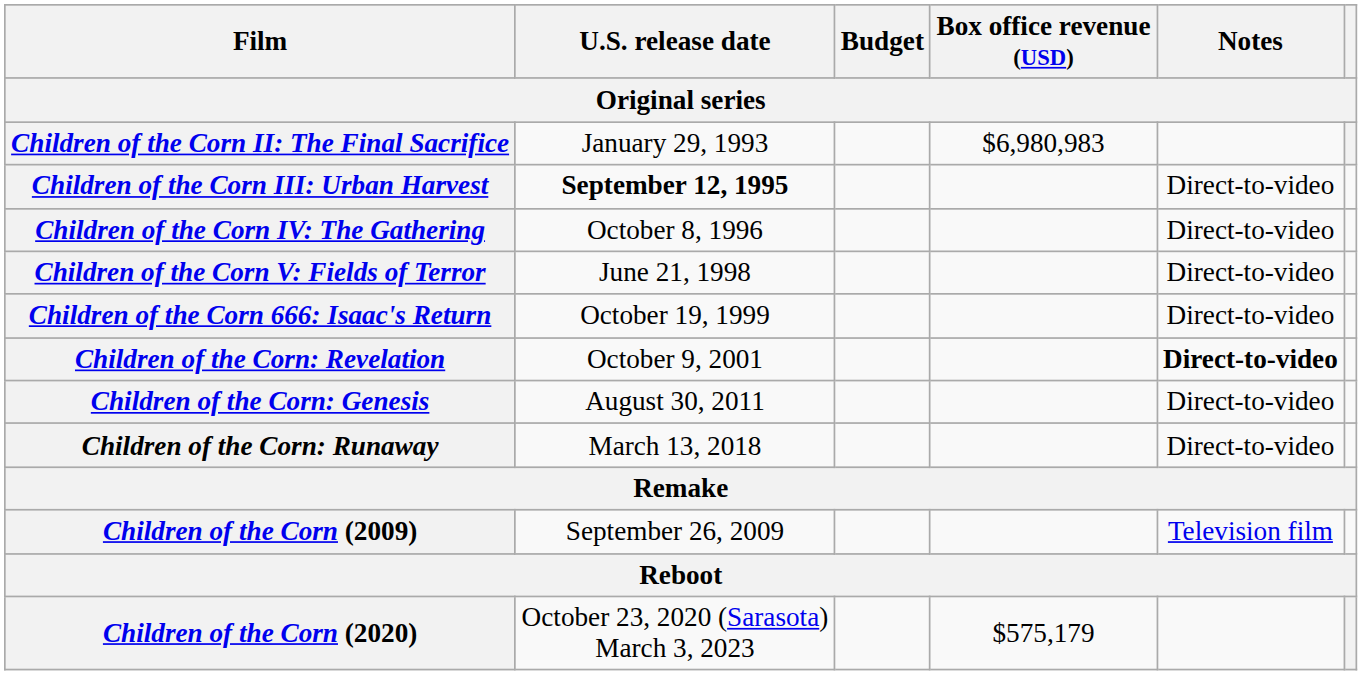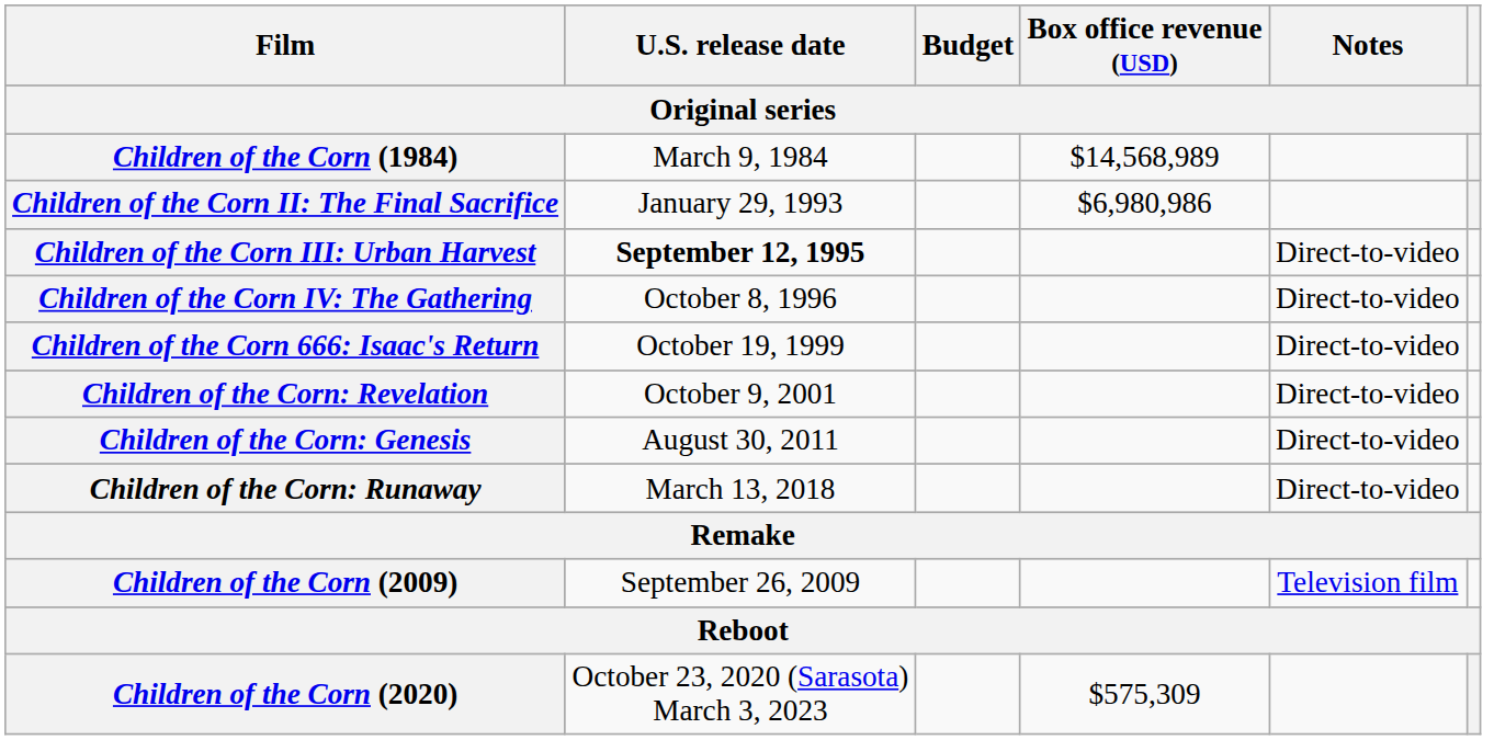+ row: Children of the Corn (1984) | March 9, 1984 | $14,568,989
Children of the Corn II: The Final Sacrifice | Box office revenue (USD): $6,980,983 -> $6,980,986
- row: Children of the Corn V: Fields of Terror | June 21, 1998 | Direct-to-video
Children of the Corn: Revelation | Notes: bold -> normal
Children of the Corn (2020) | Box office revenue (USD): $575,179 -> $575,309
